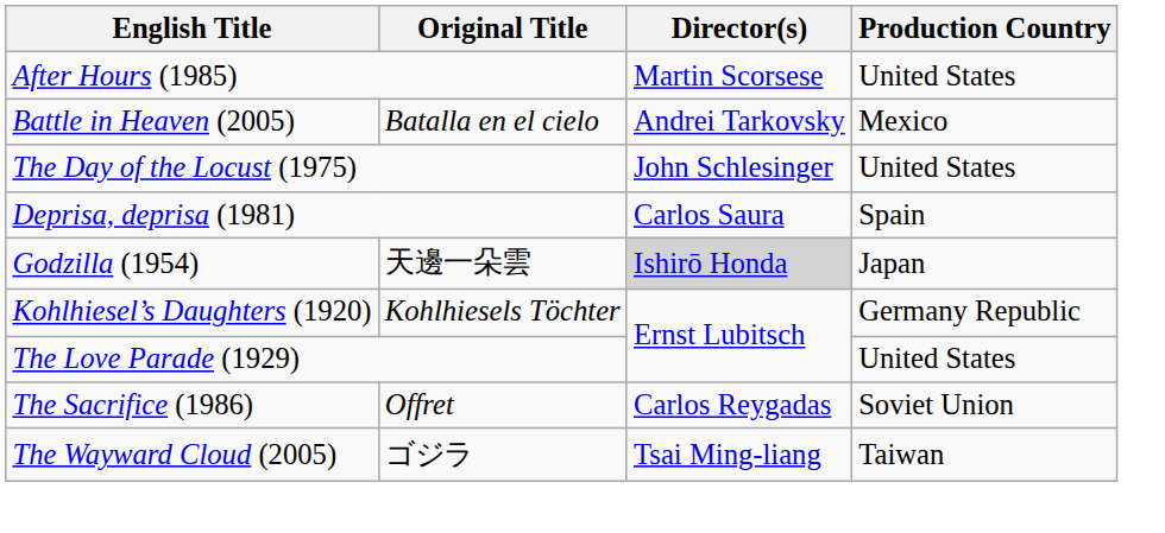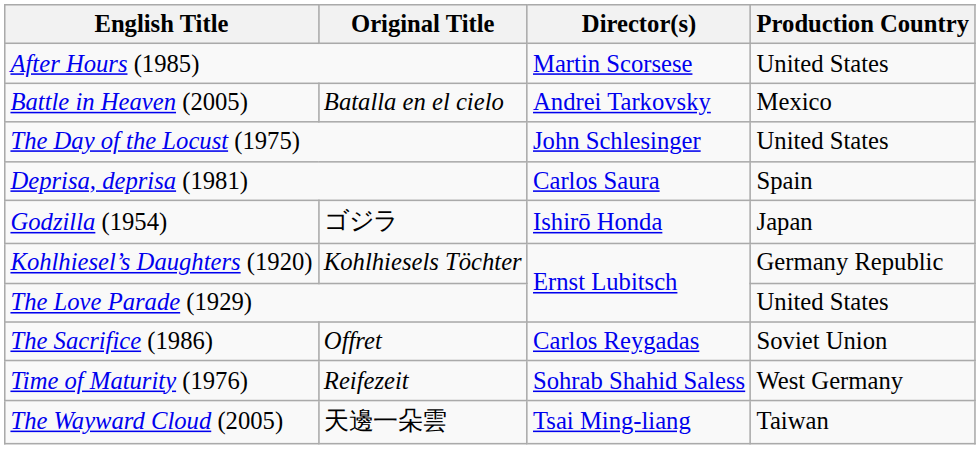Godzilla (1954) | Original Title: 天邊一朵雲 -> ゴジラ
Godzilla (1954) | Director(s): lightgrey background -> no background
+ row: Time of Maturity (1976) | Reifezeit | Sohrab Shahid Saless | West Germany
The Wayward Cloud (2005) | Original Title: ゴジラ -> 天邊一朵雲
